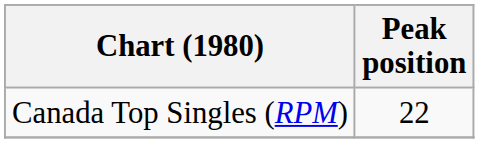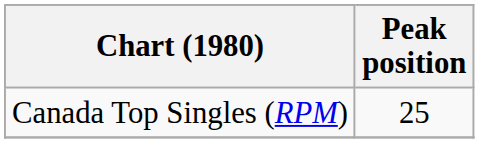Canada Top Singles (RPM) | Peak position: 22 -> 25
